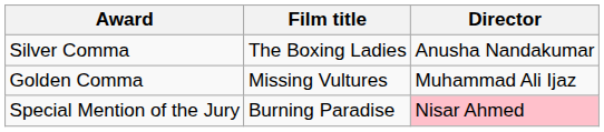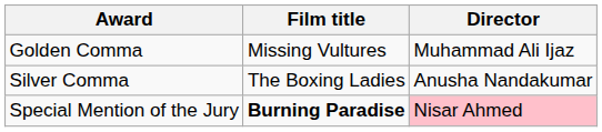rows swapped: Golden Comma <-> Silver Comma
Special Mention of the Jury | Film title: normal -> bold
